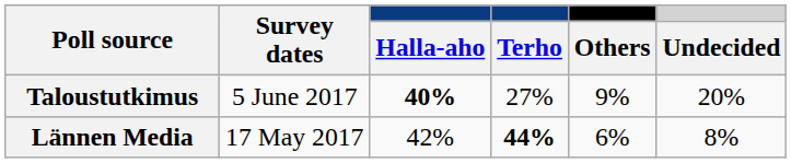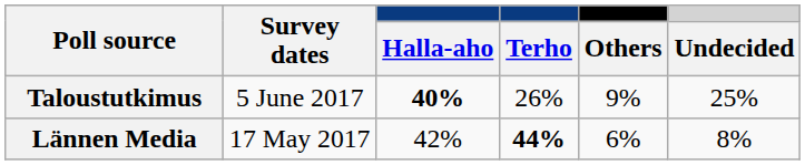Taloustutkimus | Terho: 27% -> 26%
Taloustutkimus | Undecided: 20% -> 25%
